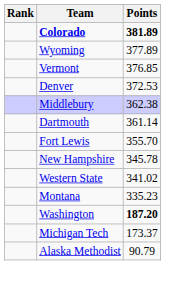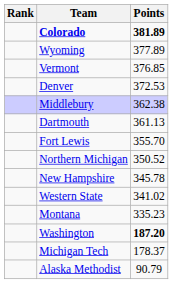Dartmouth | Points: 361.14 -> 361.13
+ row: Northern Michigan | 350.52
Michigan Tech | Points: 173.37 -> 178.37
